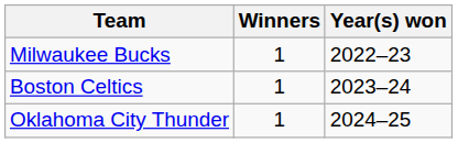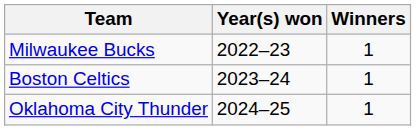columns swapped: Winners <-> Year(s) won
